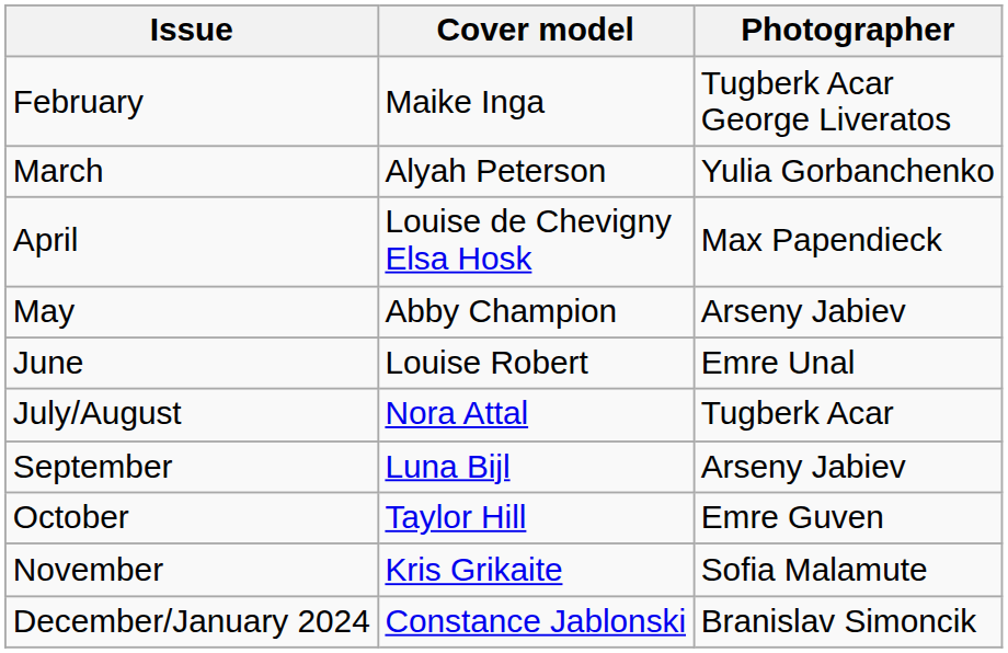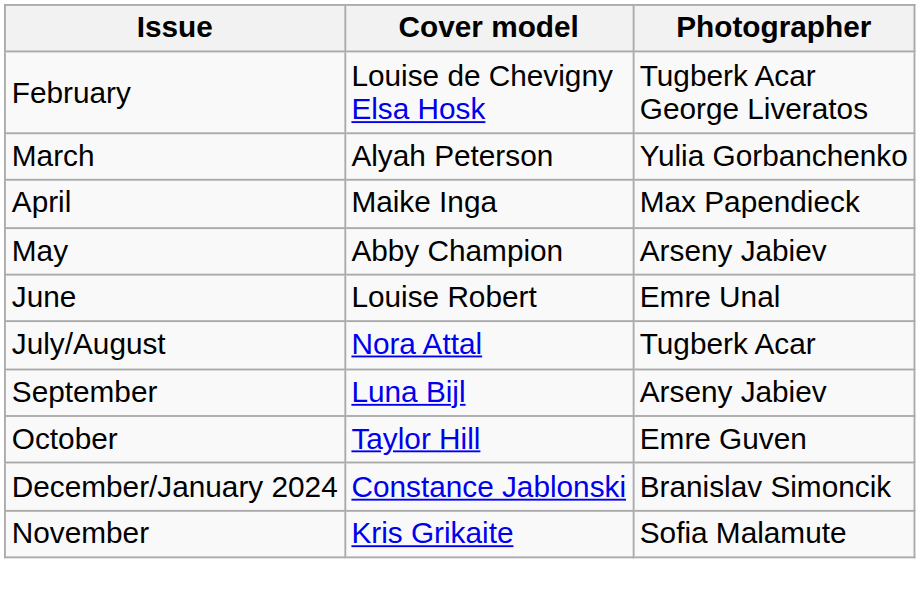February | Cover model: Maike Inga -> Louise de Chevigny Elsa Hosk
April | Cover model: Louise de Chevigny Elsa Hosk -> Maike Inga
rows swapped: November <-> December/January 2024
